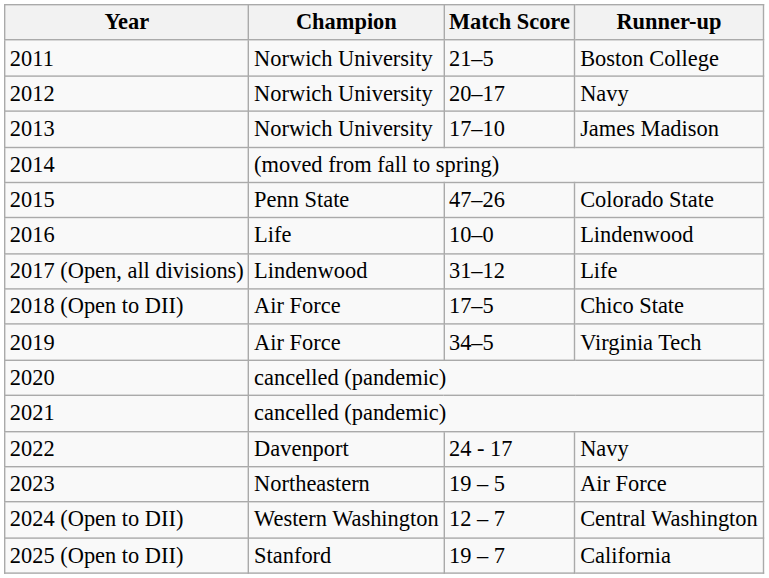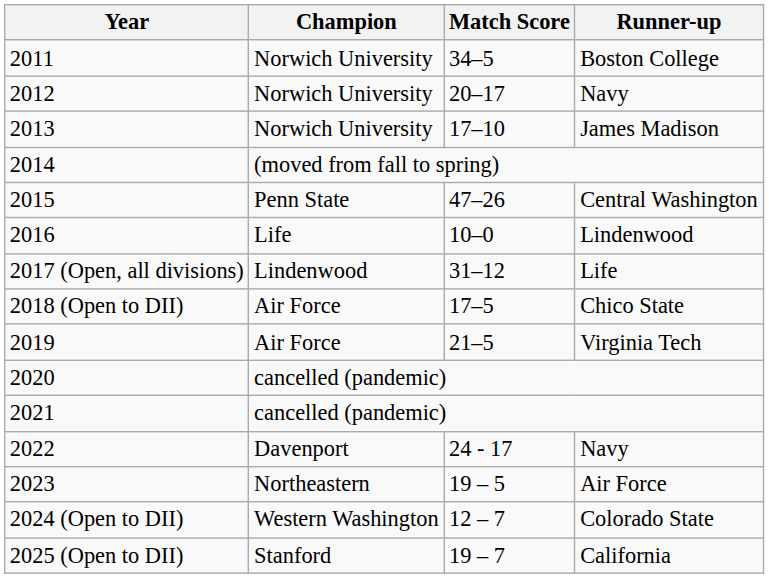2011 | Match Score: 21–5 -> 34–5
2015 | Runner-up: Colorado State -> Central Washington
2019 | Match Score: 34–5 -> 21–5
2024 (Open to DII) | Runner-up: Central Washington -> Colorado State
